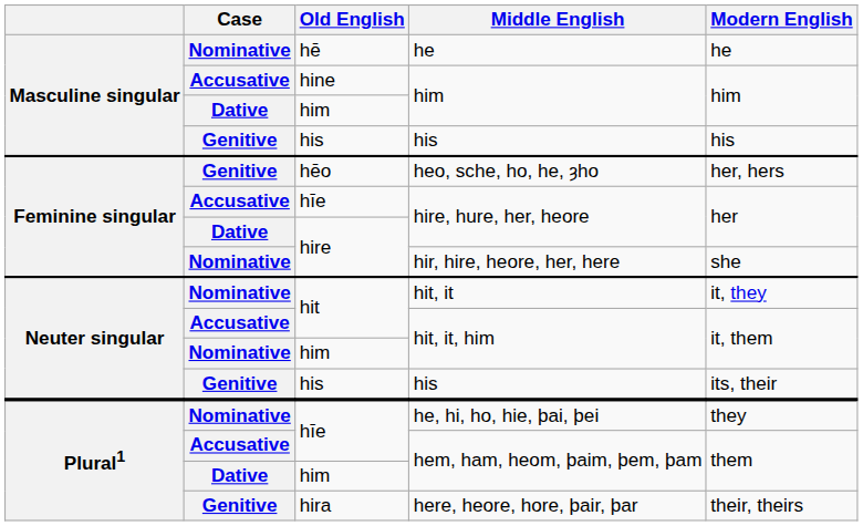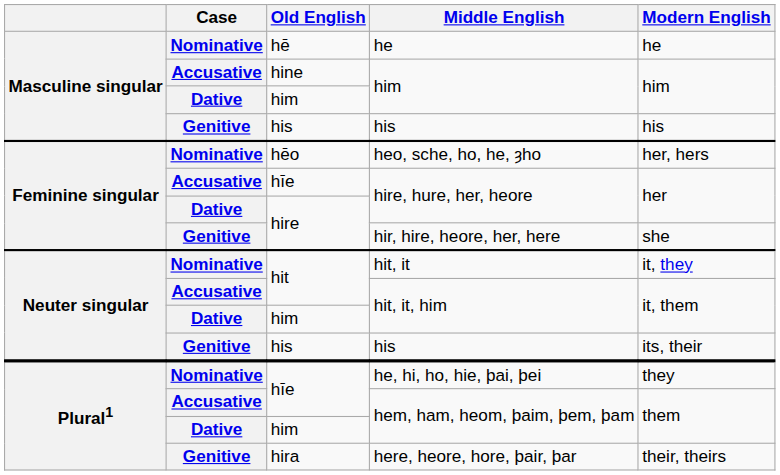heo, sche, ho, he, ȝho | Case: Genitive -> Nominative
hir, hire, heore, her, here | Case: Nominative -> Genitive
him / hit, it, him | Case: Nominative -> Dative
